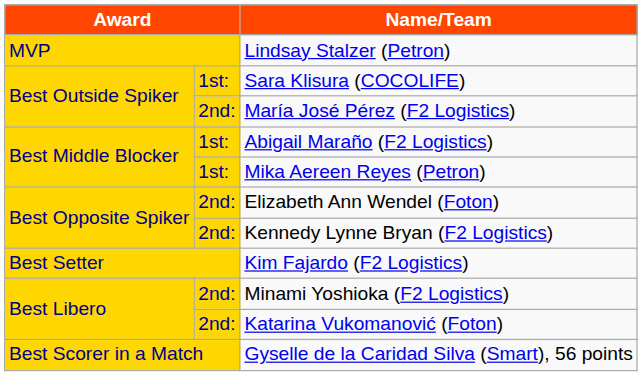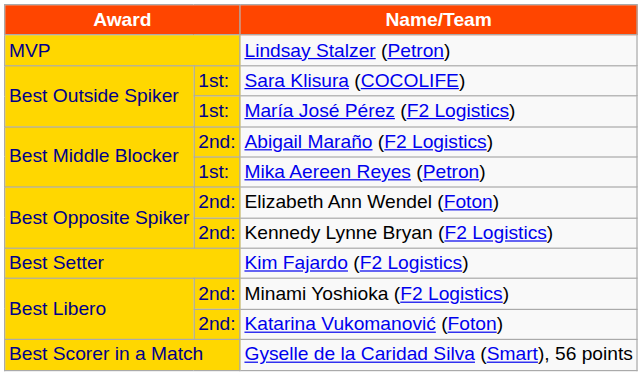María José Pérez (F2 Logistics) | column 2: 2nd: -> 1st:
Abigail Maraño (F2 Logistics) | column 2: 1st: -> 2nd:
